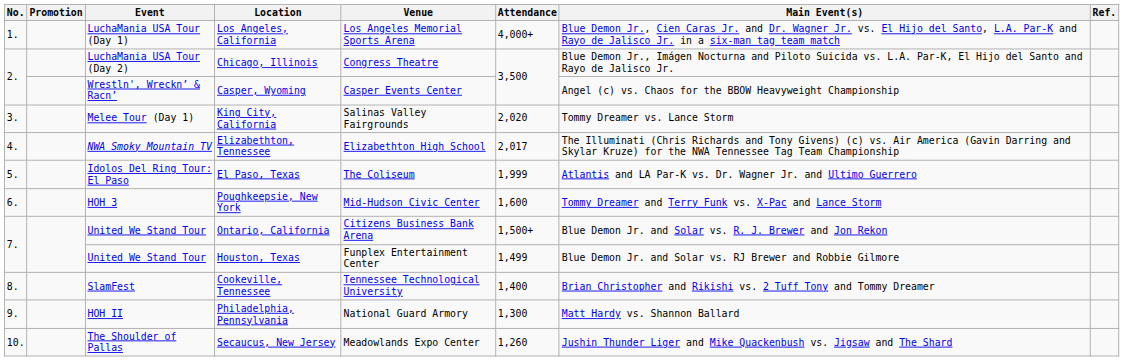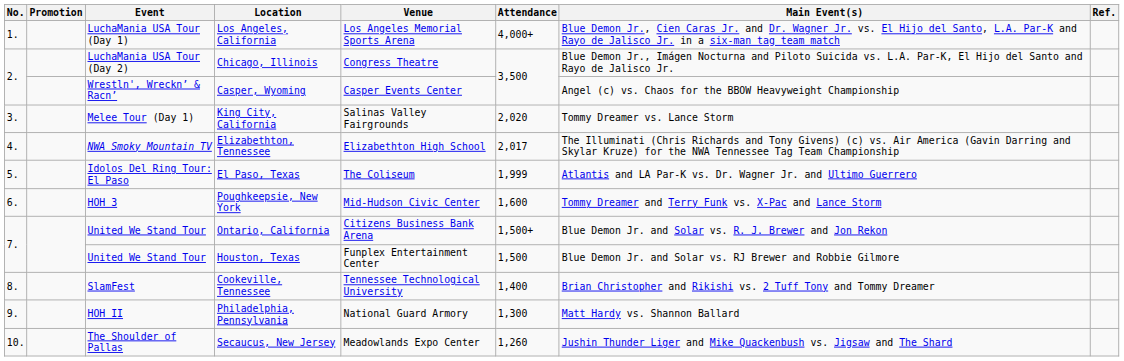Houston, Texas | Attendance: 1,499 -> 1,500
